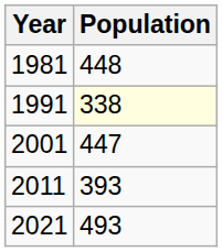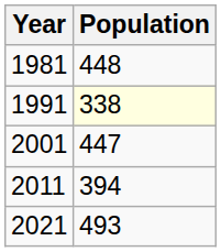2011 | Population: 393 -> 394
